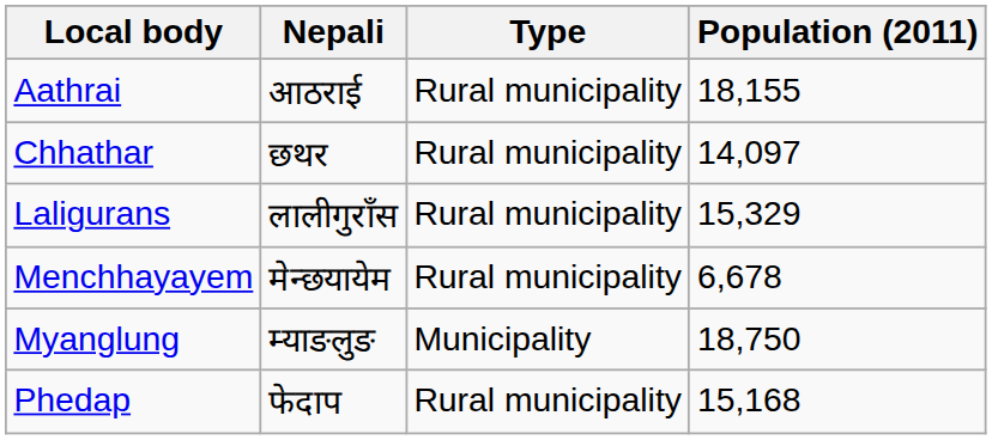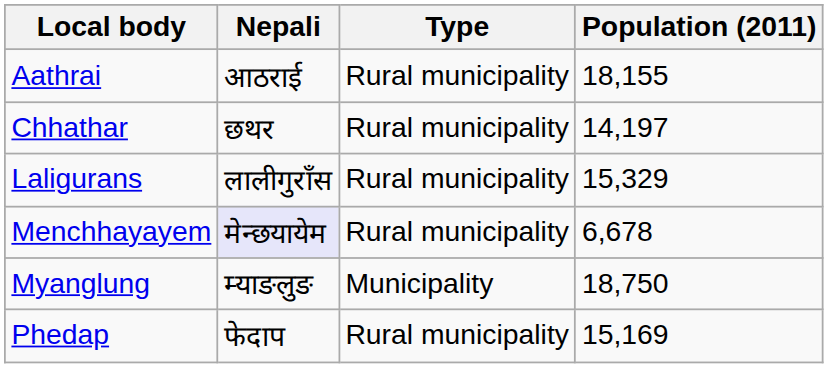Chhathar | Population (2011): 14,097 -> 14,197
Menchhayayem | Nepali: no background -> lavender background
Phedap | Population (2011): 15,168 -> 15,169
